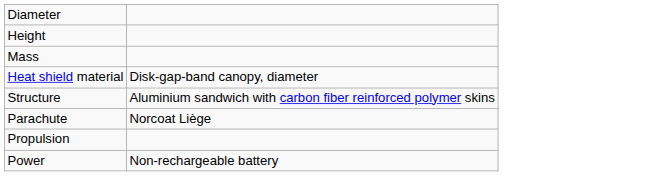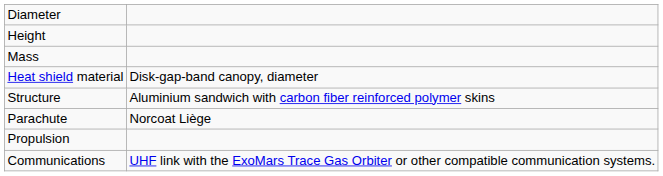- row: Power | Non-rechargeable battery
+ row: Communications | UHF link with the ExoMars Trace Gas Orbiter or other compatible communication systems.
